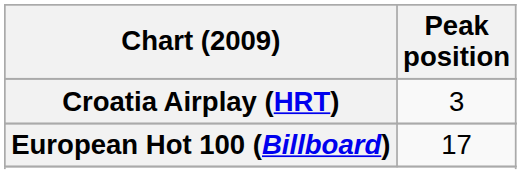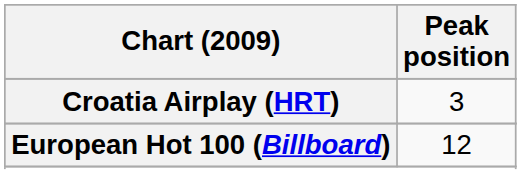European Hot 100 (Billboard) | Peak position: 17 -> 12
